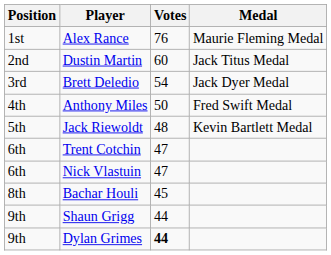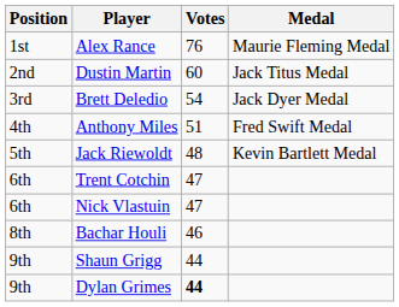Anthony Miles | Votes: 50 -> 51
Bachar Houli | Votes: 45 -> 46
